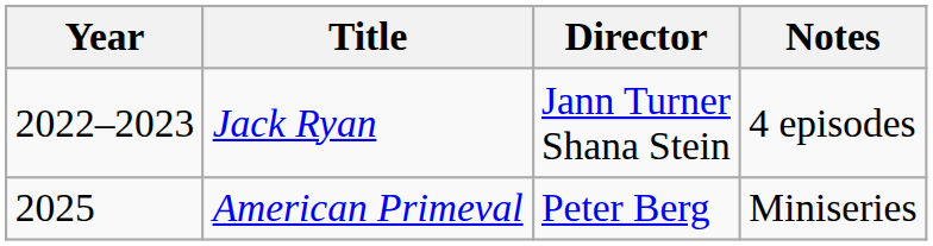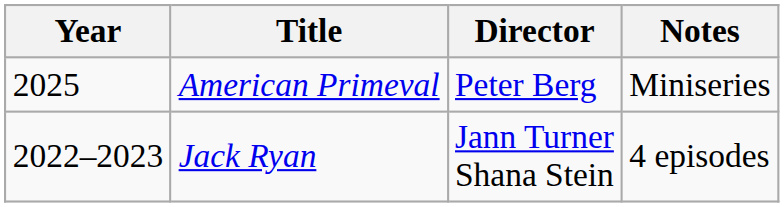rows swapped: Jack Ryan <-> American Primeval
